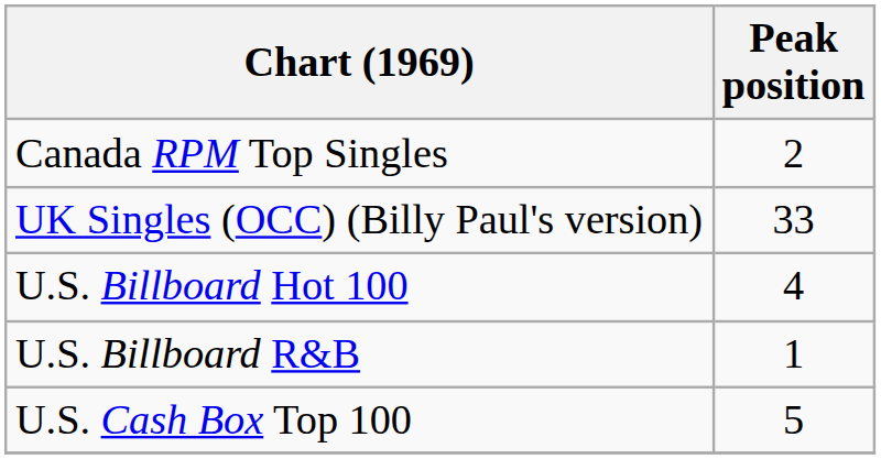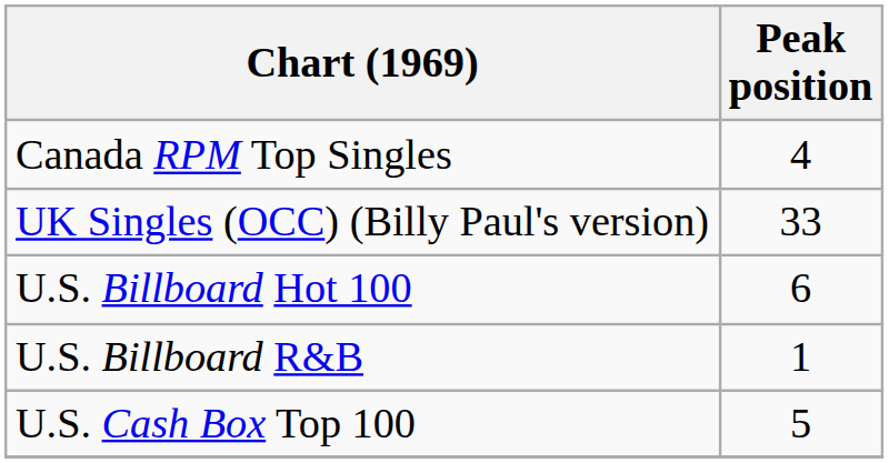Canada RPM Top Singles | Peak position: 2 -> 4
U.S. Billboard Hot 100 | Peak position: 4 -> 6
